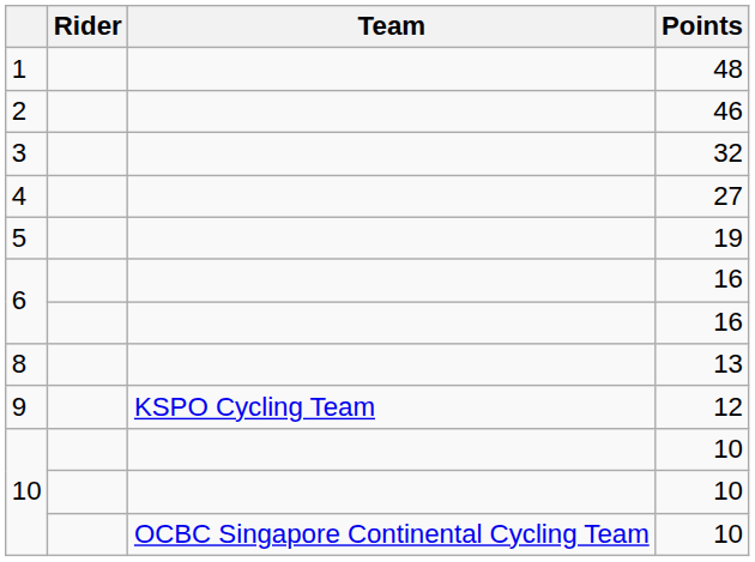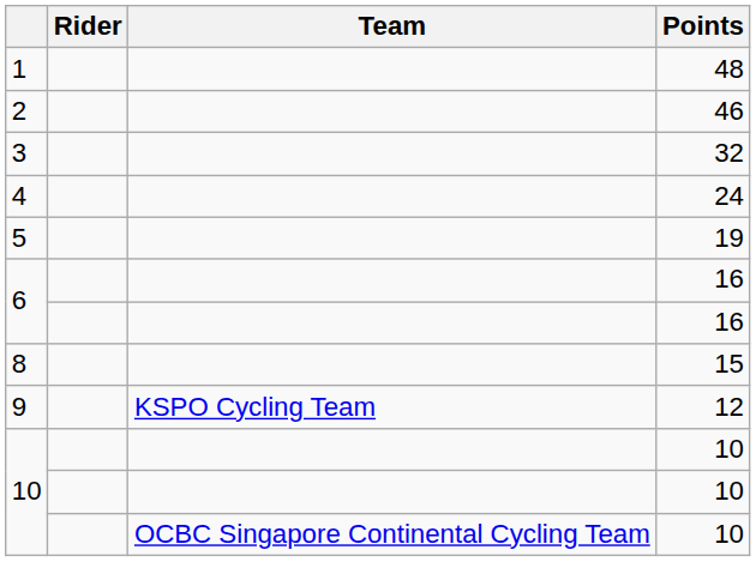4 | Points: 27 -> 24
8 | Points: 13 -> 15
